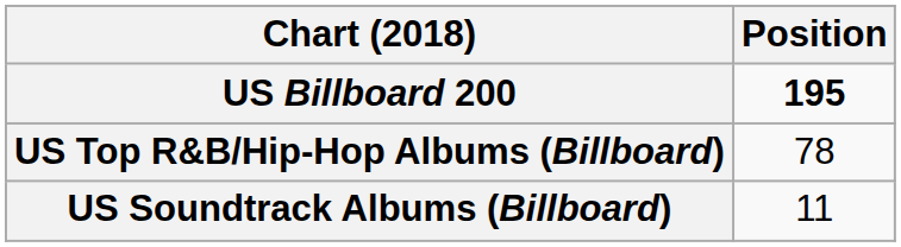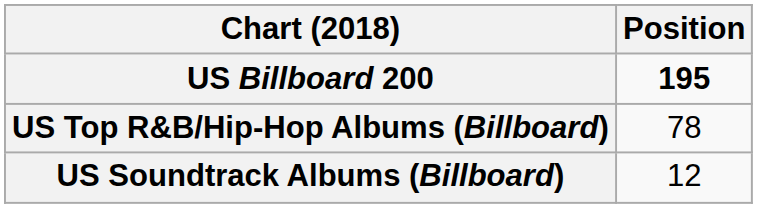US Soundtrack Albums (Billboard) | Position: 11 -> 12
